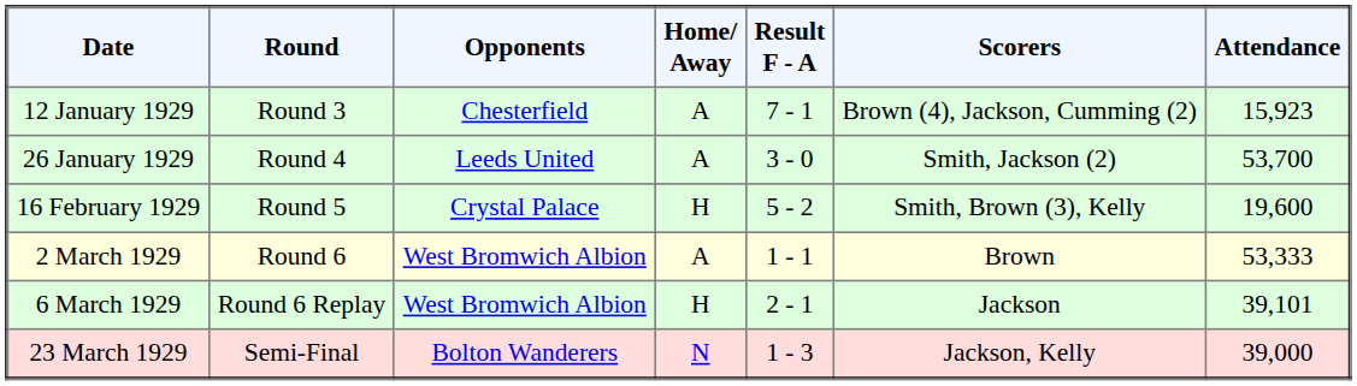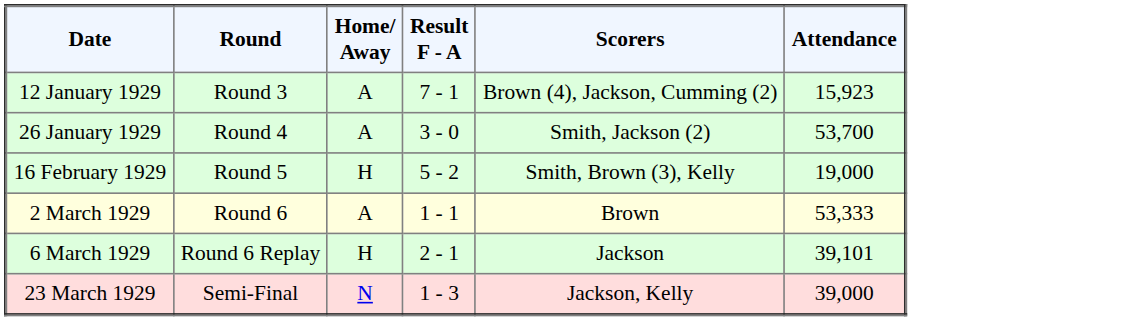- column: Opponents | Chesterfield | Leeds United | Crystal Palace | West Bromwich Albion | West Bromwich Albion | Bolton Wanderers
16 February 1929 | Attendance: 19,600 -> 19,000
